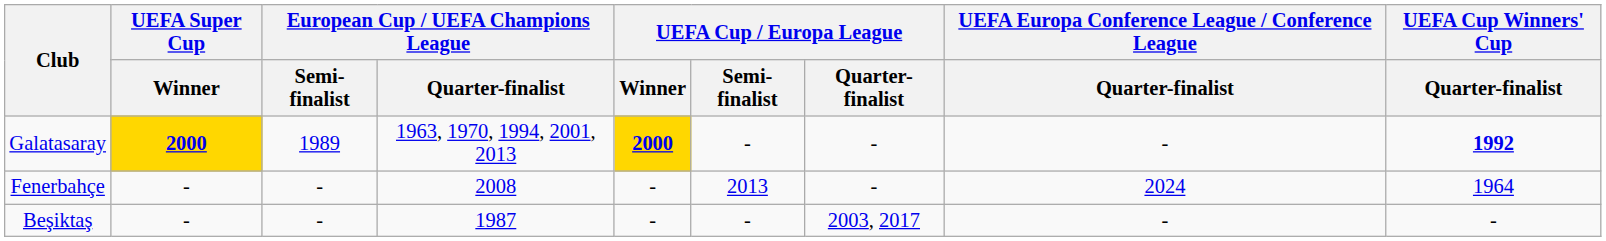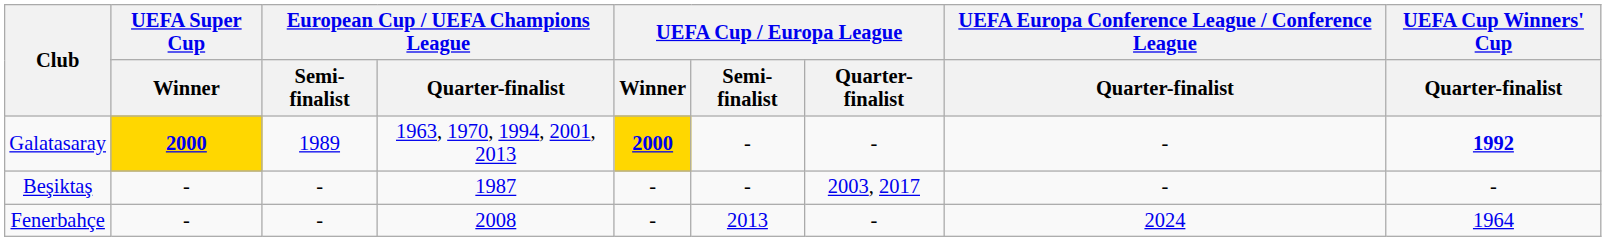rows swapped: Fenerbahçe <-> Beşiktaş
